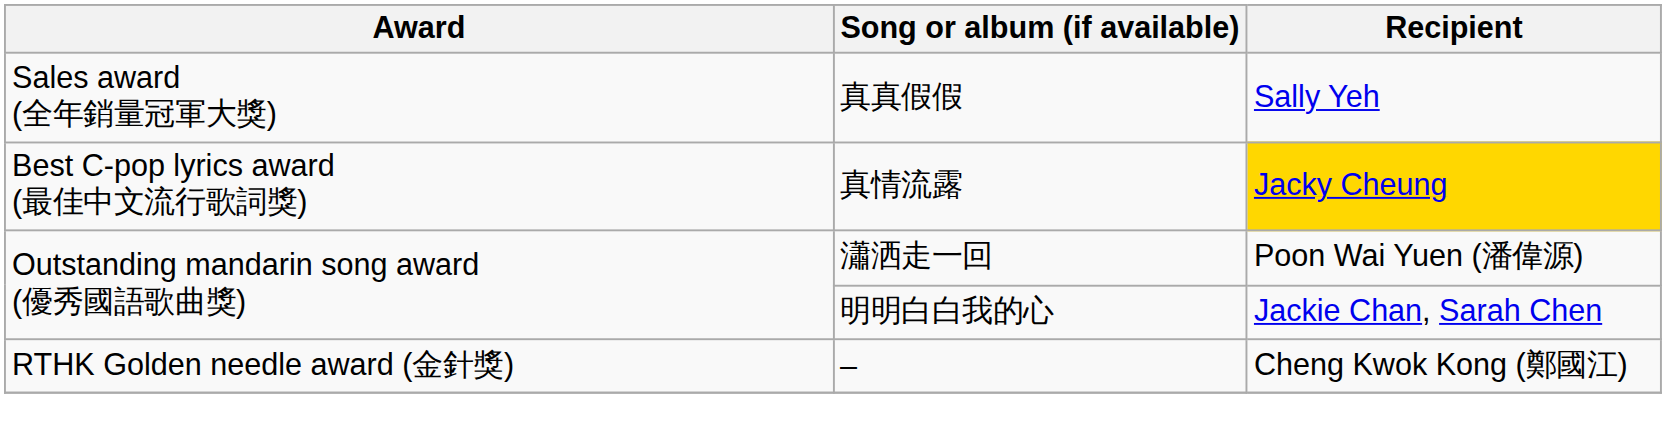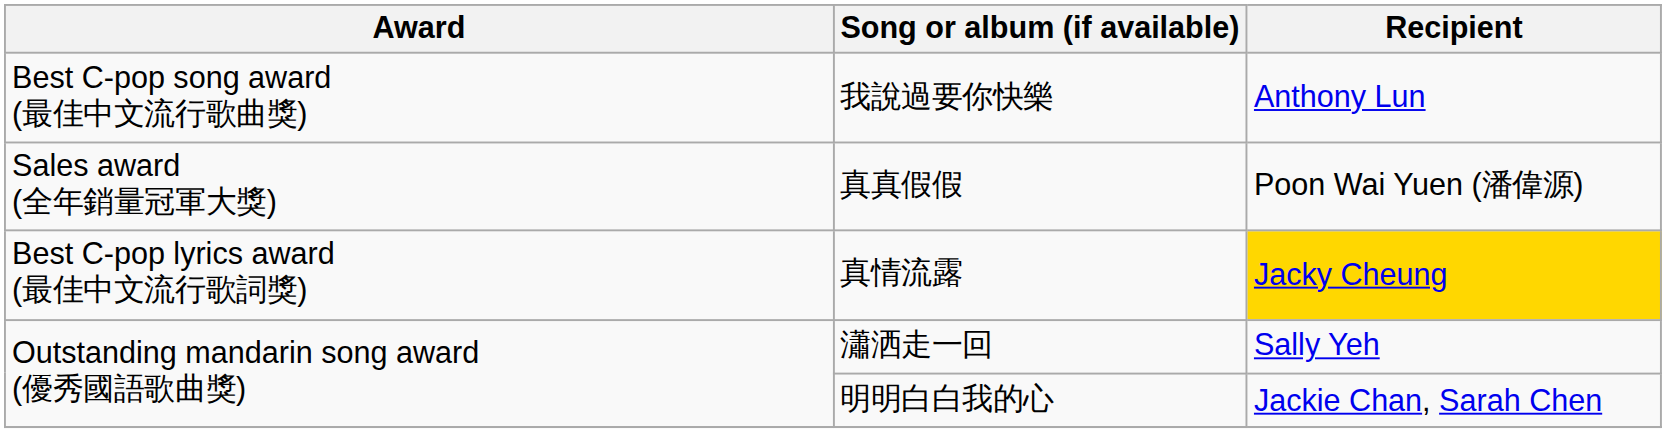+ row: Best C-pop song award (最佳中文流行歌曲獎) | 我說過要你快樂 | Anthony Lun
真真假假 | Recipient: Sally Yeh -> Poon Wai Yuen (潘偉源)
瀟洒走一回 | Recipient: Poon Wai Yuen (潘偉源) -> Sally Yeh
- row: RTHK Golden needle award (金針獎) | – | Cheng Kwok Kong (鄭國江)
